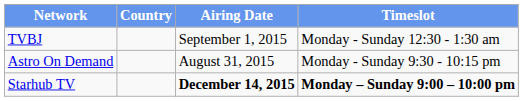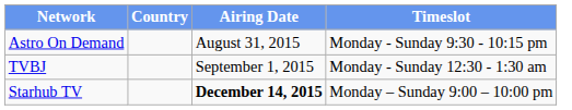rows swapped: Astro On Demand <-> TVBJ
Starhub TV | Timeslot: bold -> normal
